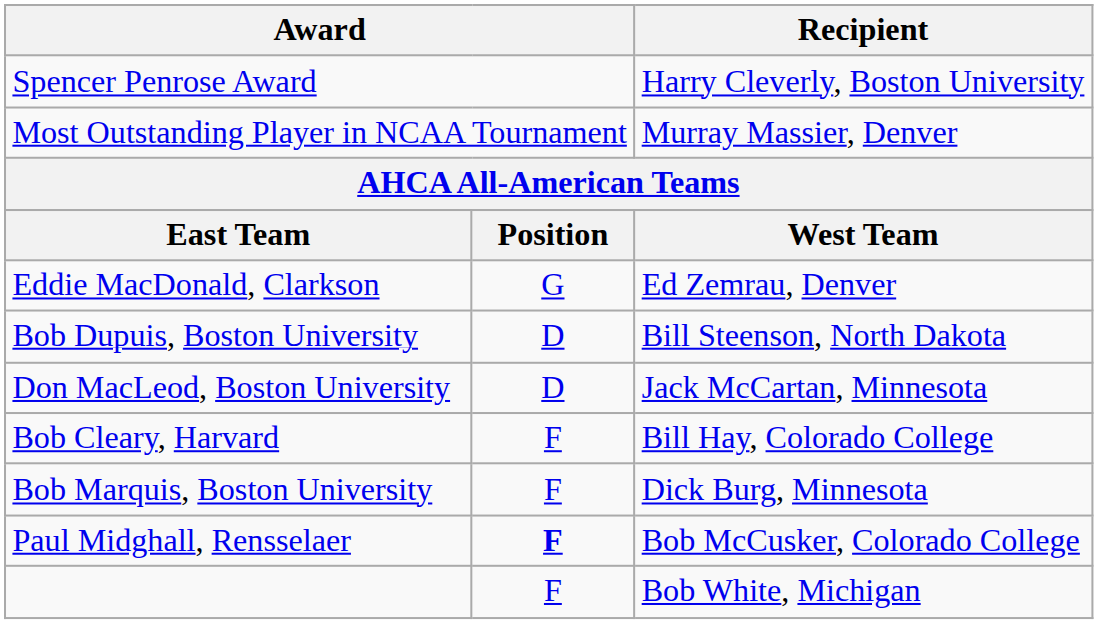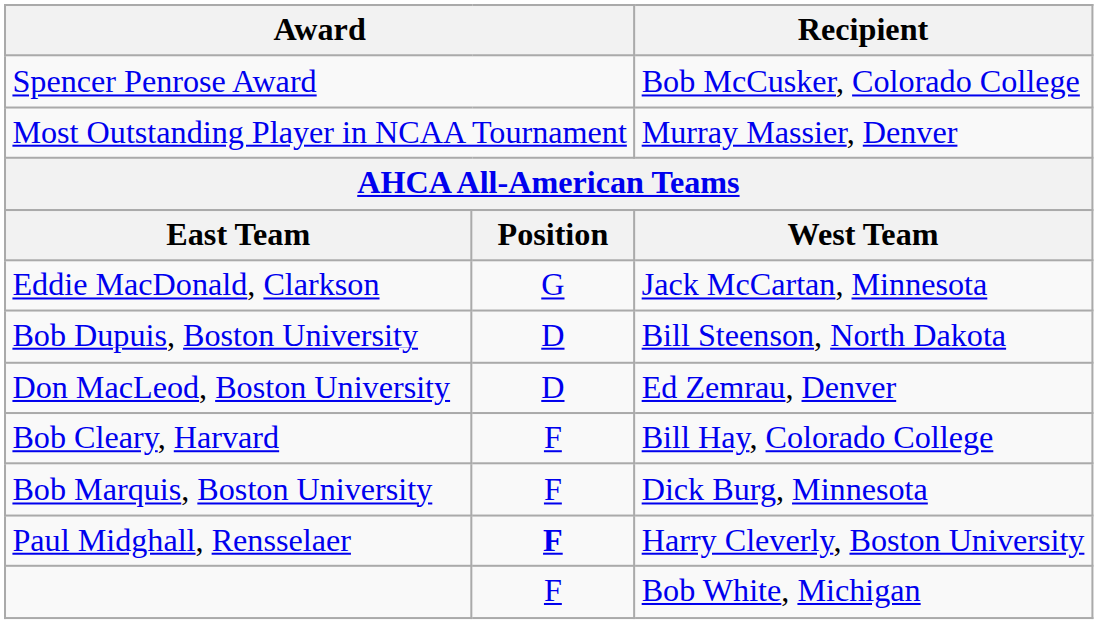Spencer Penrose Award | Recipient: Harry Cleverly, Boston University -> Bob McCusker, Colorado College
Eddie MacDonald, Clarkson | Recipient: Ed Zemrau, Denver -> Jack McCartan, Minnesota
Don MacLeod, Boston University | Recipient: Jack McCartan, Minnesota -> Ed Zemrau, Denver
Paul Midghall, Rensselaer | Recipient: Bob McCusker, Colorado College -> Harry Cleverly, Boston University
